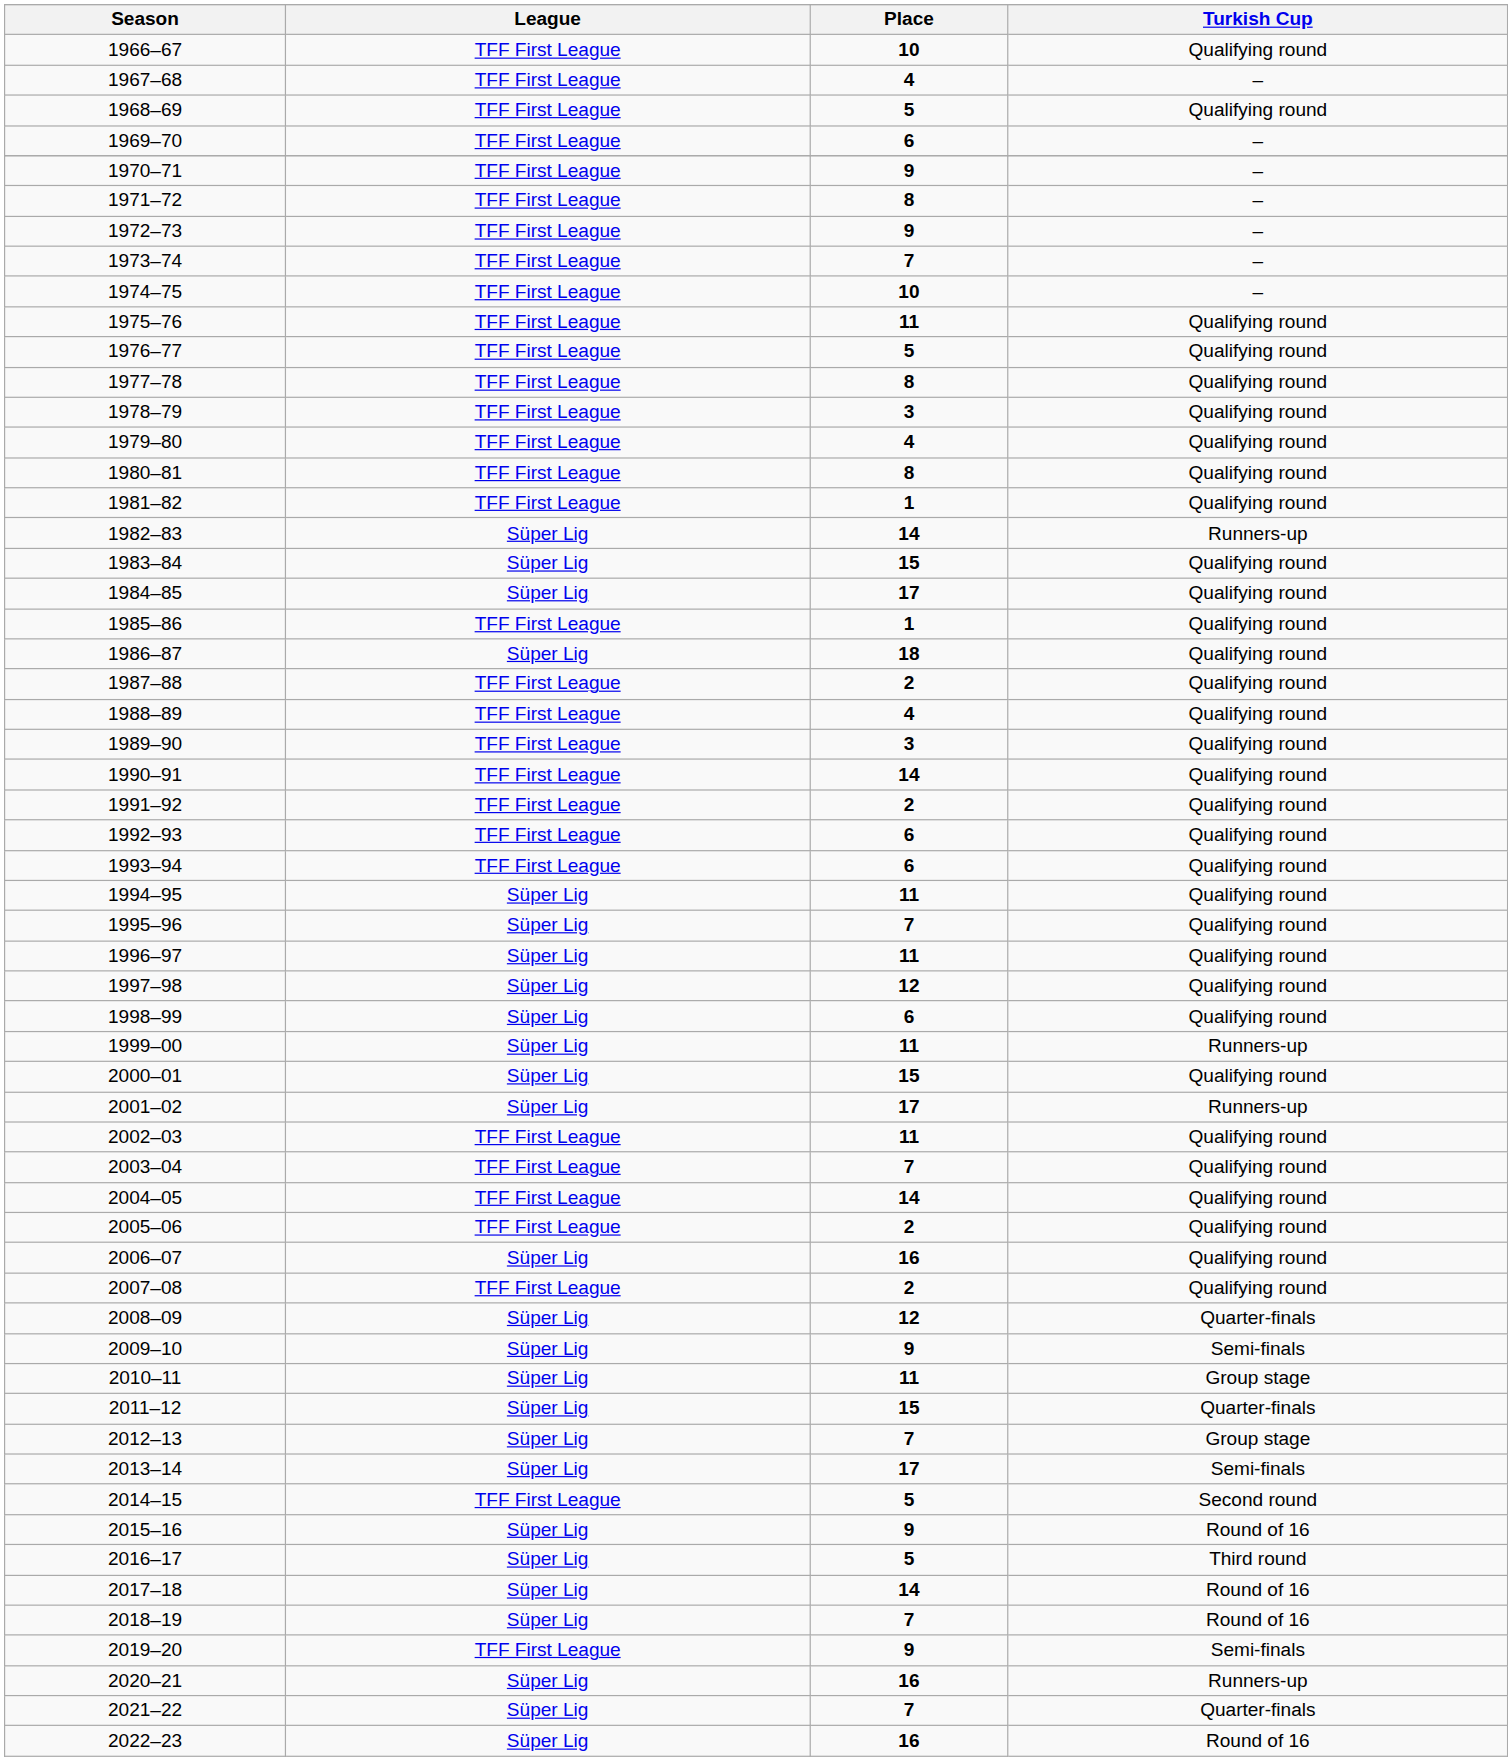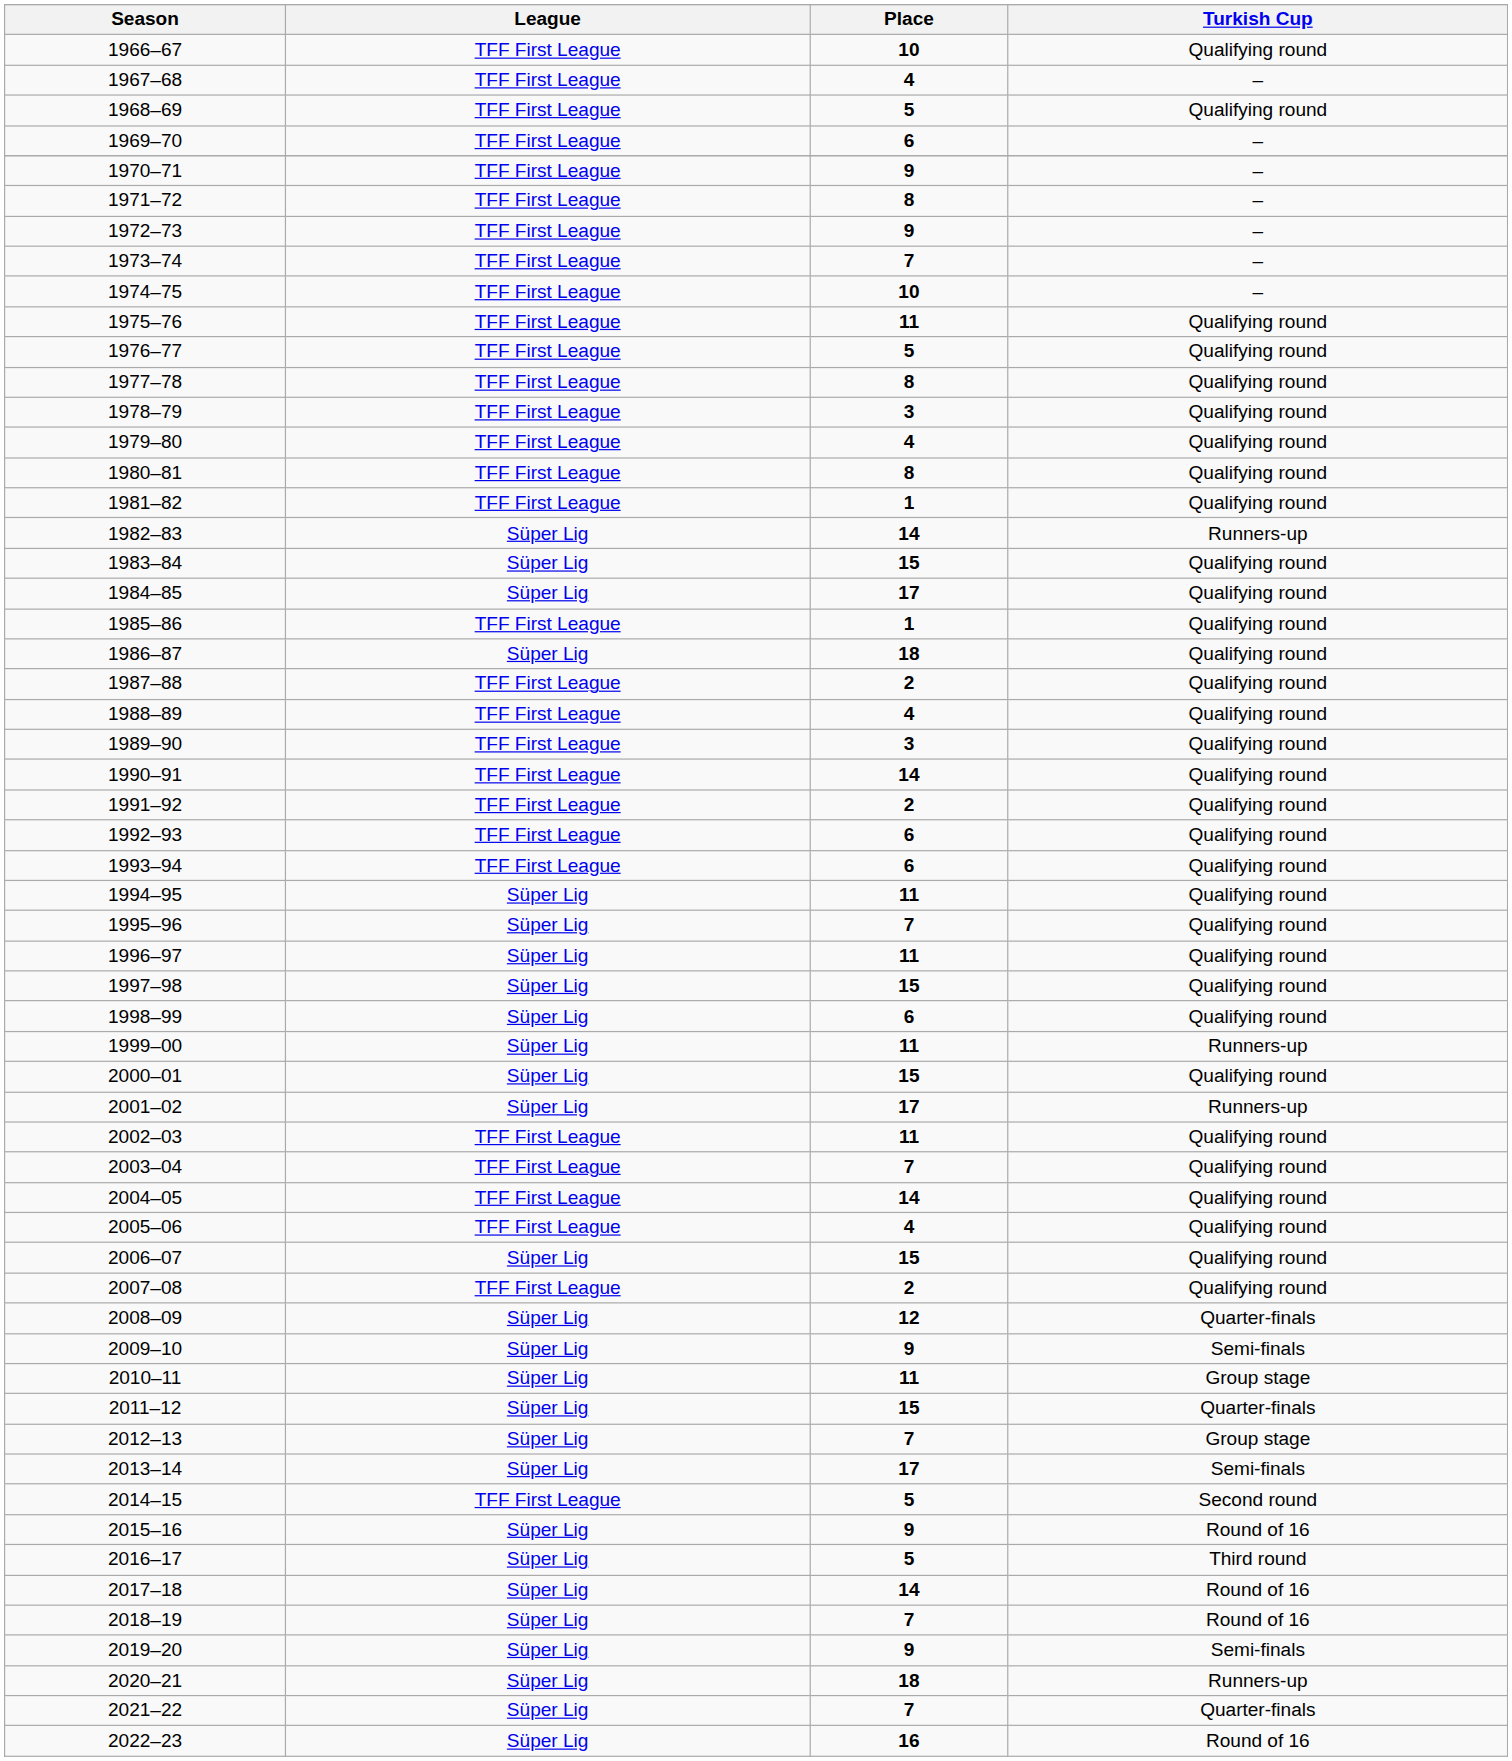1997–98 | Place: 12 -> 15
2005–06 | Place: 2 -> 4
2006–07 | Place: 16 -> 15
2019–20 | League: TFF First League -> Süper Lig
2020–21 | Place: 16 -> 18
